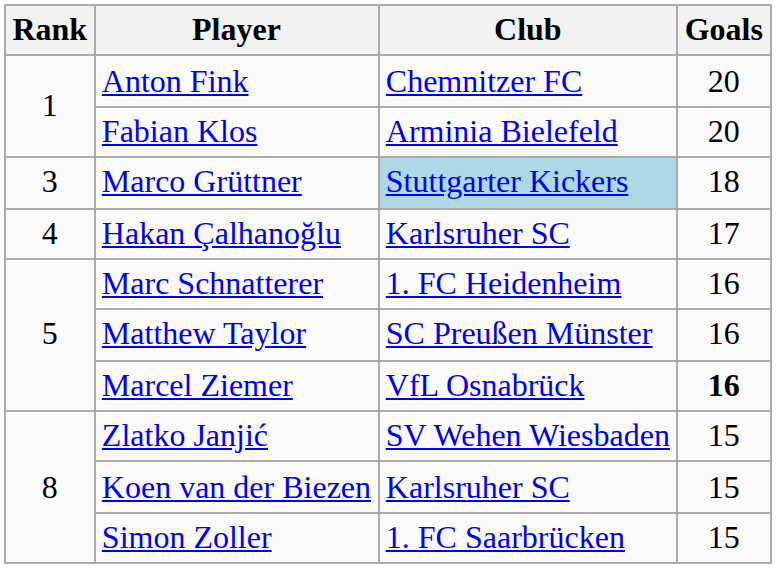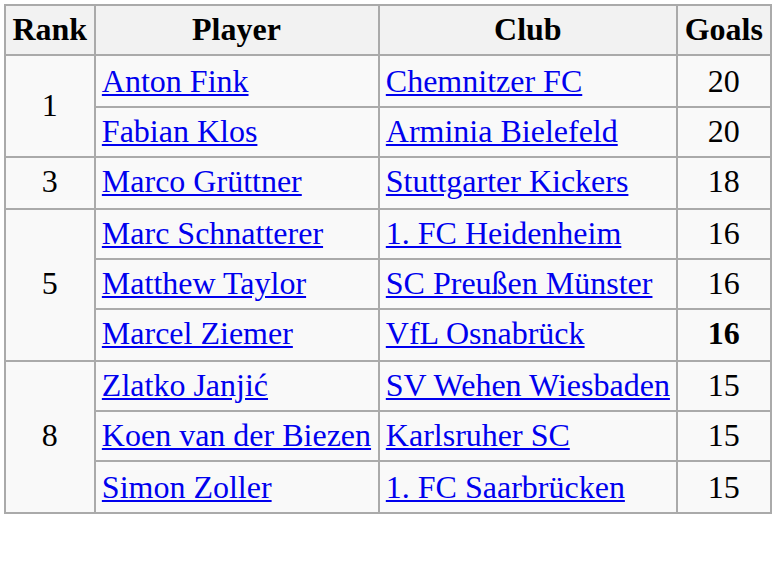Marco Grüttner | Club: lightblue background -> no background
- row: 4 | Hakan Çalhanoğlu | Karlsruher SC | 17
